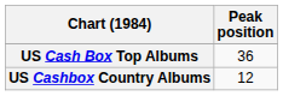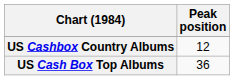rows swapped: US Cashbox Country Albums <-> US Cash Box Top Albums
